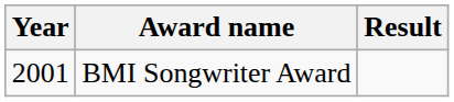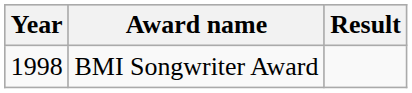BMI Songwriter Award | Year: 2001 -> 1998
